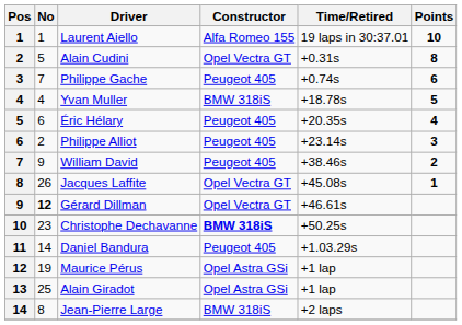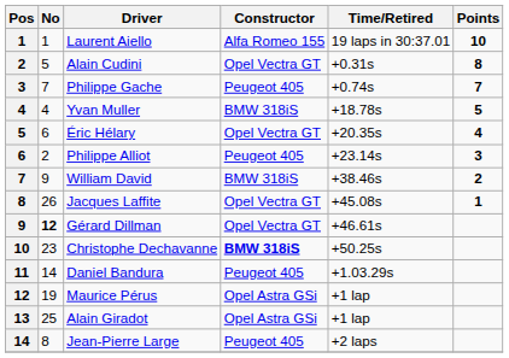Philippe Gache | Points: 6 -> 7
Éric Hélary | Constructor: Peugeot 405 -> Opel Vectra GT
William David | Constructor: Peugeot 405 -> BMW 318iS
Jean-Pierre Large | Constructor: BMW 318iS -> Peugeot 405
